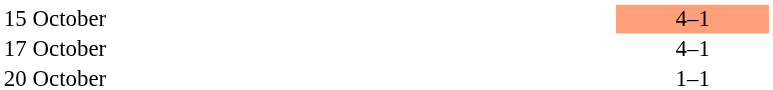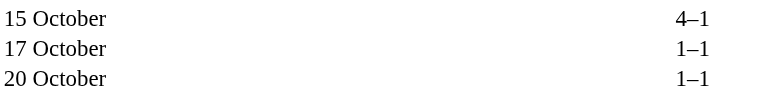15 October | column 3: lightsalmon background -> no background
17 October | column 3: 4–1 -> 1–1
